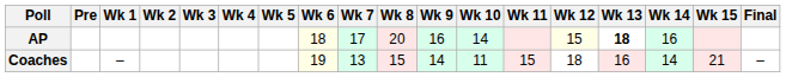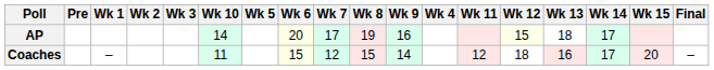columns swapped: Wk 4 <-> Wk 10
AP | Wk 6: 18 -> 20
AP | Wk 8: 20 -> 19
AP | Wk 13: bold -> normal
AP | Wk 14: 16 -> 17
Coaches | Wk 6: 19 -> 15
Coaches | Wk 7: 13 -> 12
Coaches | Wk 11: 15 -> 12
Coaches | Wk 14: 14 -> 17
Coaches | Wk 15: 21 -> 20
